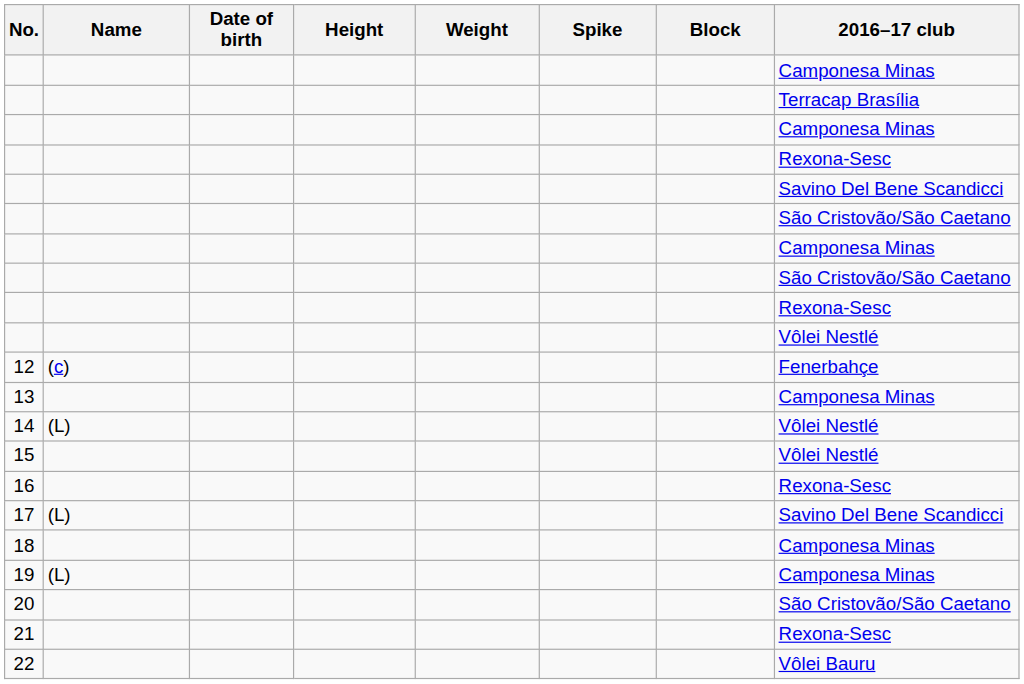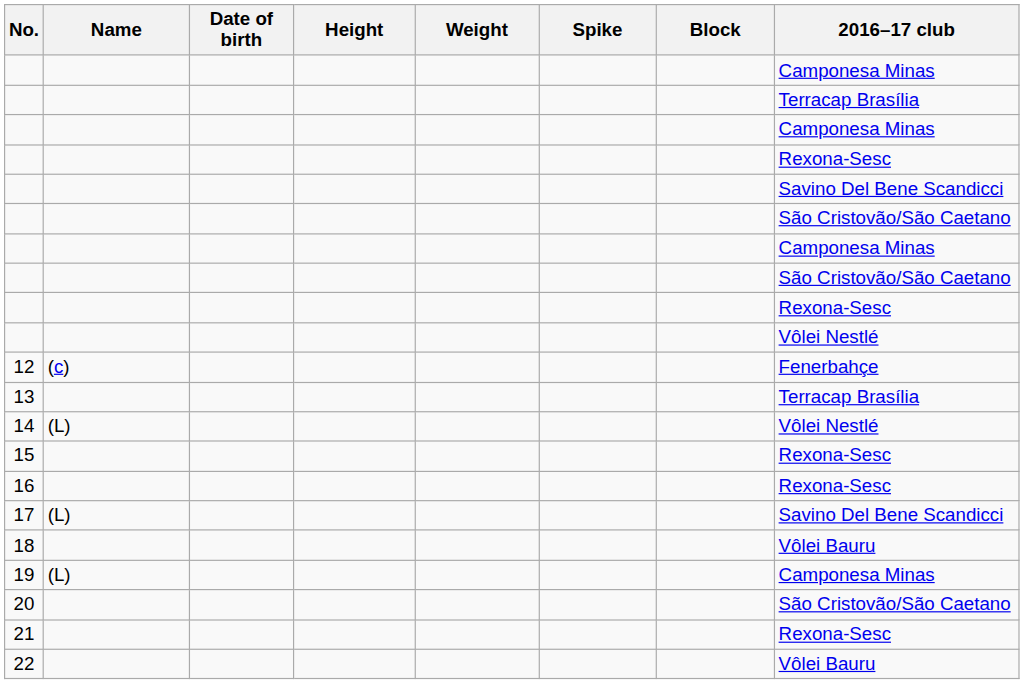13 | 2016–17 club: Camponesa Minas -> Terracap Brasília
15 | 2016–17 club: Vôlei Nestlé -> Rexona-Sesc
18 | 2016–17 club: Camponesa Minas -> Vôlei Bauru
